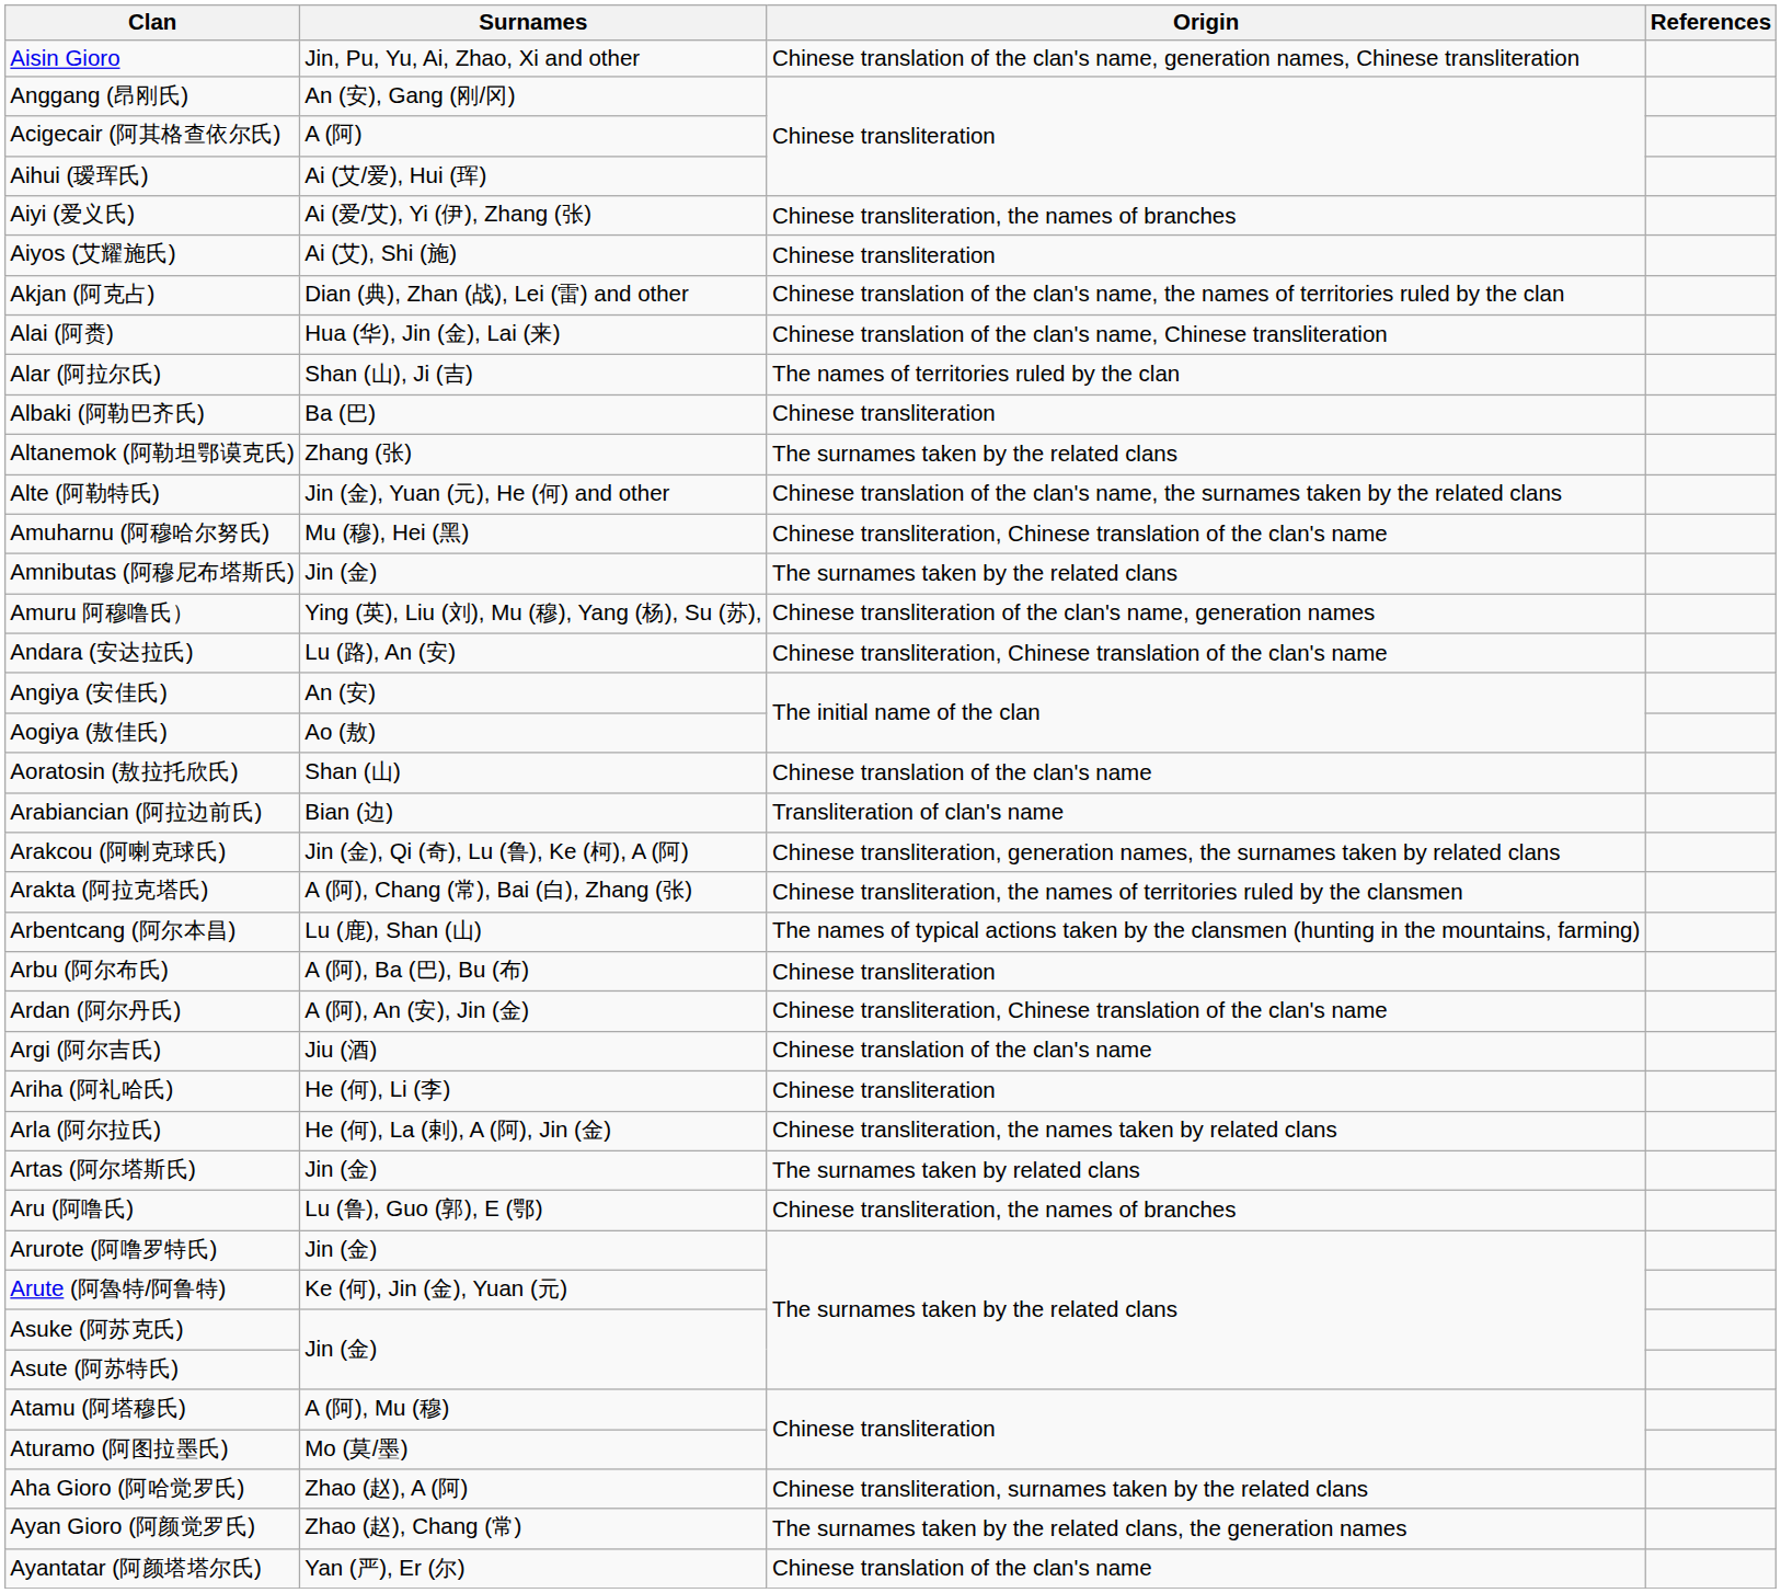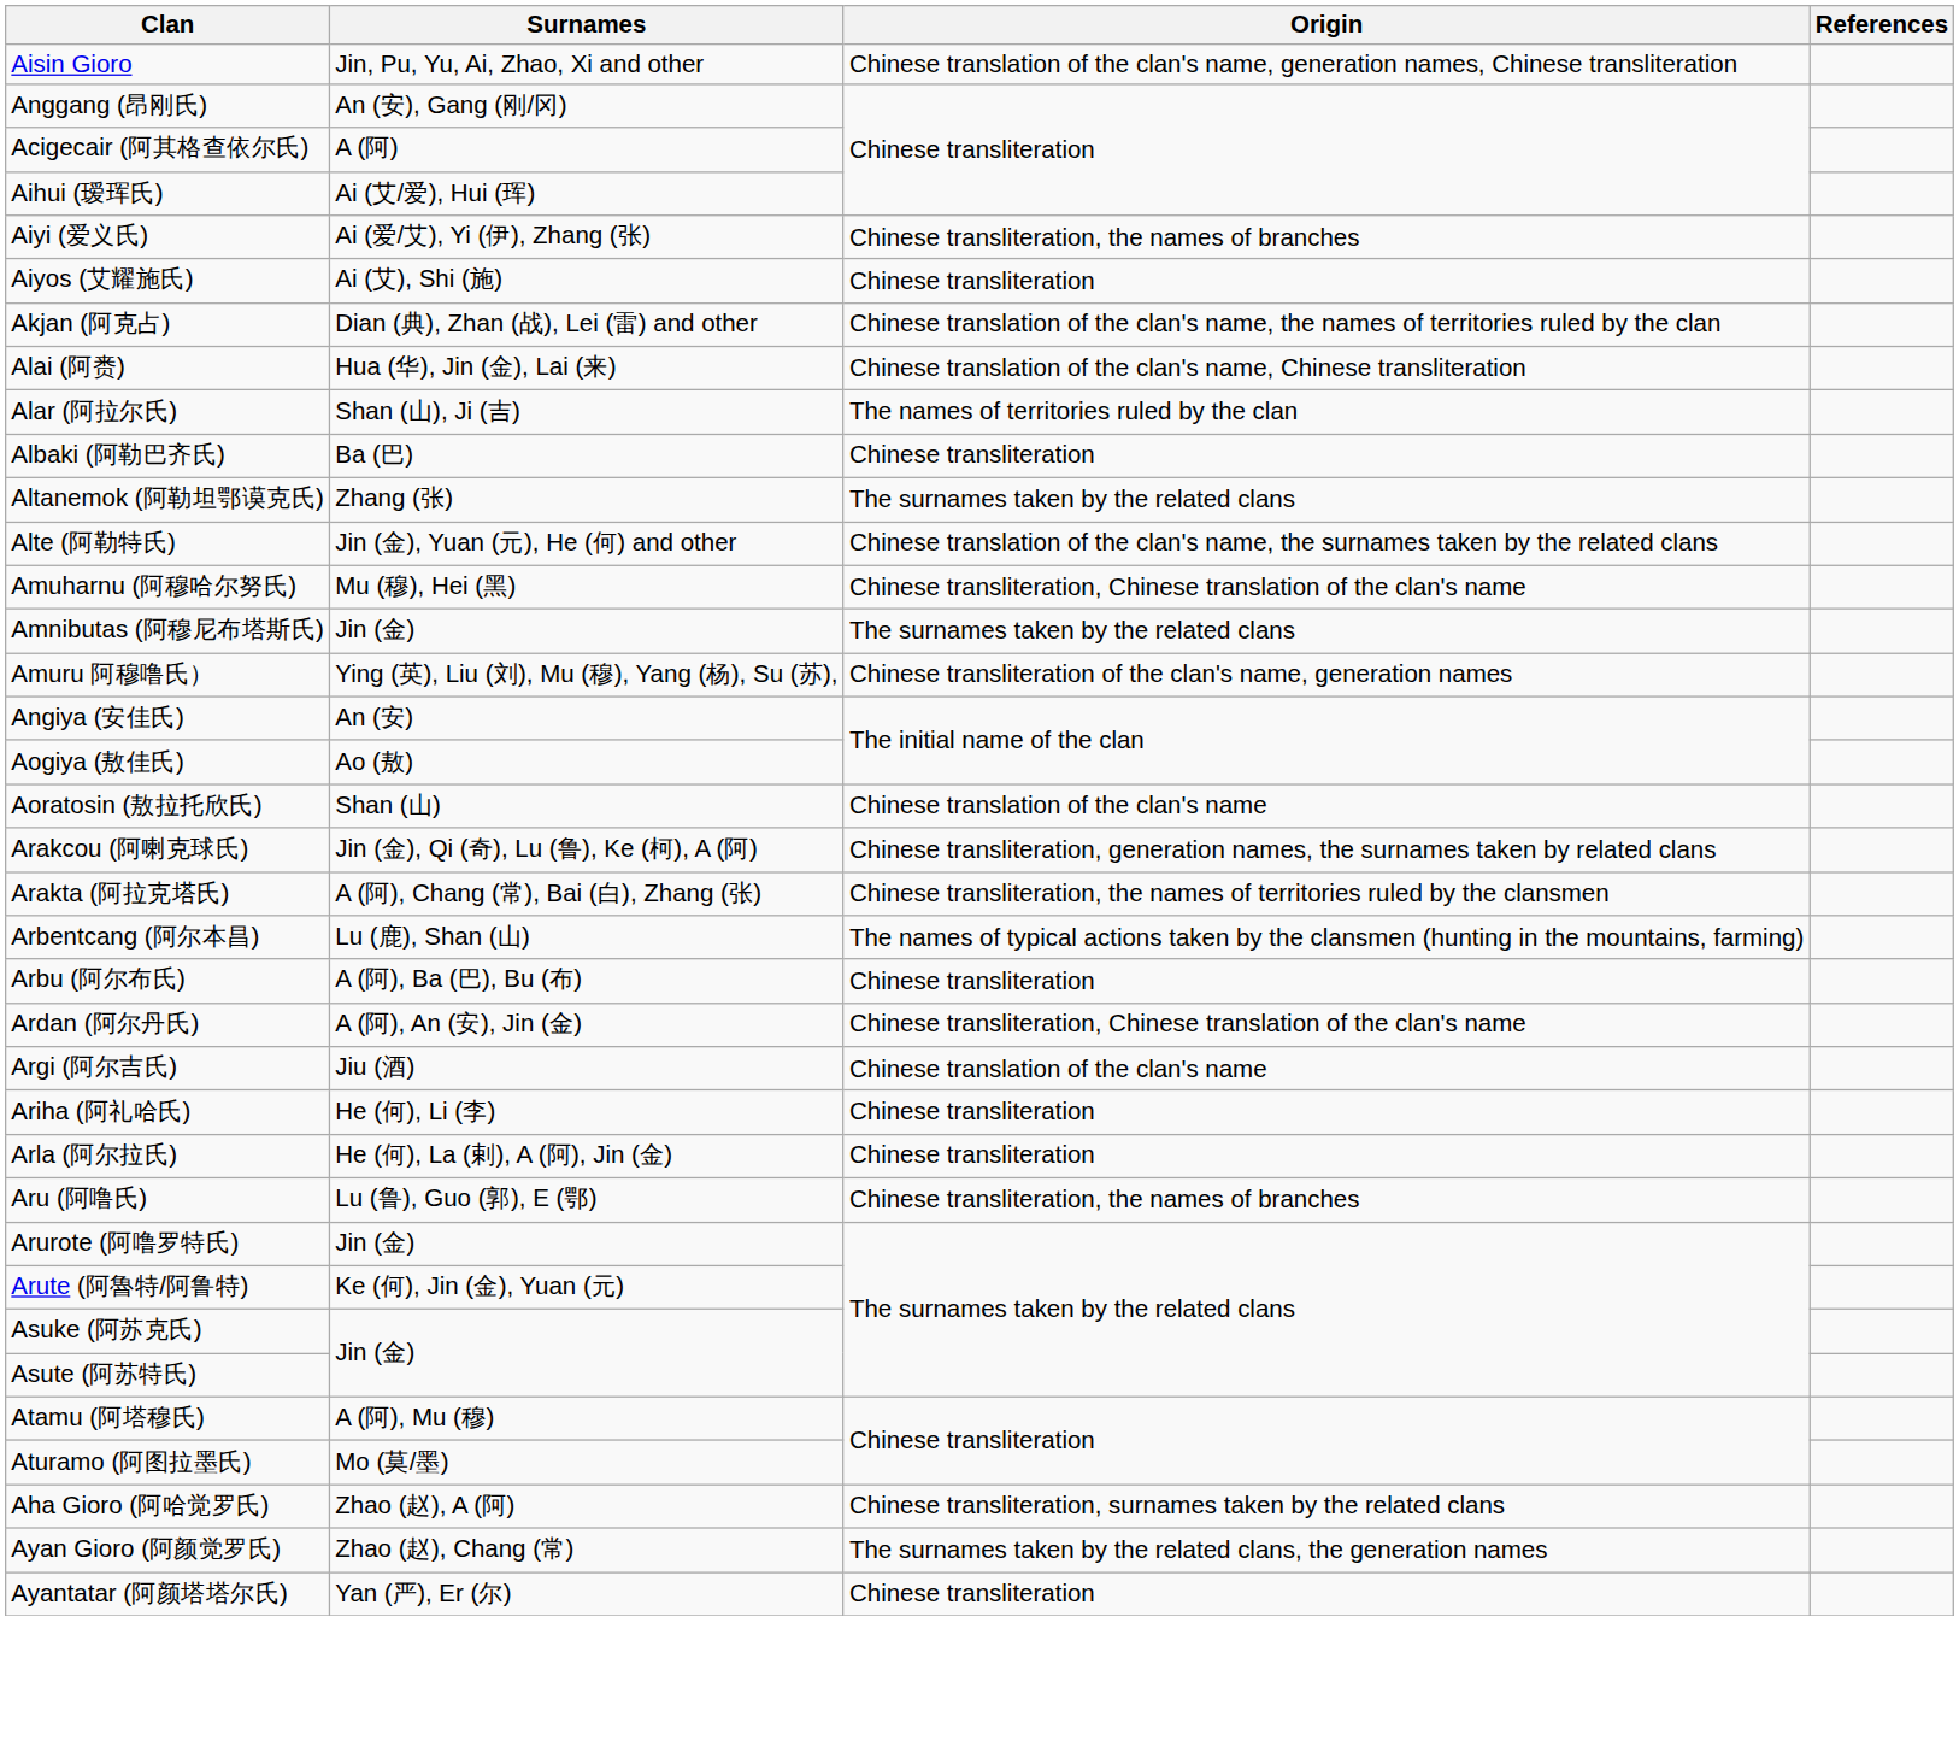- row: Andara (安达拉氏) | Lu (路), An (安) | Chinese transliteration, Chinese translation of the clan's name
- row: Arabiancian (阿拉边前氏) | Bian (边) | Transliteration of clan's name
Arla (阿尔拉氏) | Origin: Chinese transliteration, the names taken by related clans -> Chinese transliteration
- row: Artas (阿尔塔斯氏) | Jin (金) | The surnames taken by related clans
Ayantatar (阿颜塔塔尔氏) | Origin: Chinese translation of the clan's name -> Chinese transliteration
